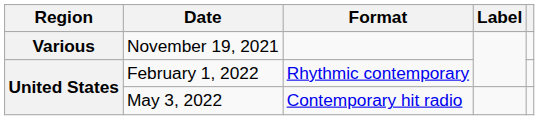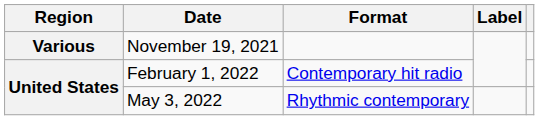February 1, 2022 | Format: Rhythmic contemporary -> Contemporary hit radio
May 3, 2022 | Format: Contemporary hit radio -> Rhythmic contemporary
